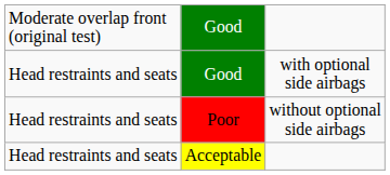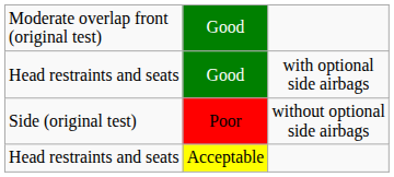Poor | column 1: Head restraints and seats -> Side (original test)
